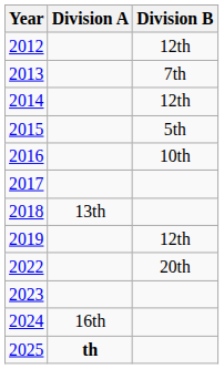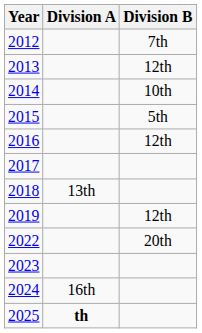2012 | Division B: 12th -> 7th
2013 | Division B: 7th -> 12th
2014 | Division B: 12th -> 10th
2016 | Division B: 10th -> 12th
